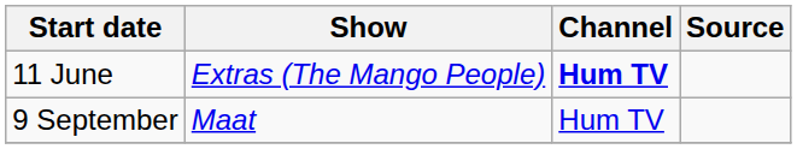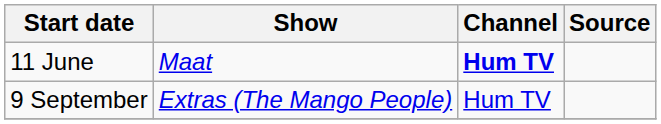11 June | Show: Extras (The Mango People) -> Maat
9 September | Show: Maat -> Extras (The Mango People)
